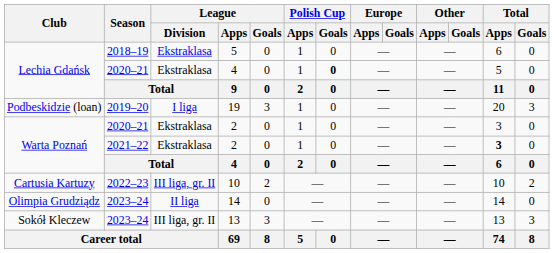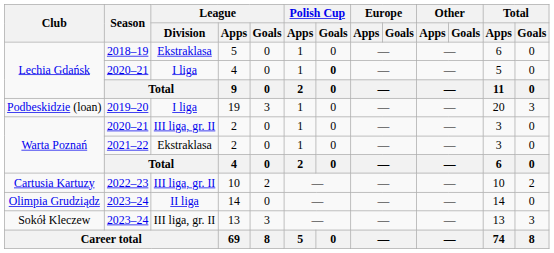2020–21 / 4 | League / Division: Ekstraklasa -> I liga
2020–21 / 2 | League / Division: Ekstraklasa -> III liga, gr. II
2021–22 / 2 | Total / Apps: bold -> normal
